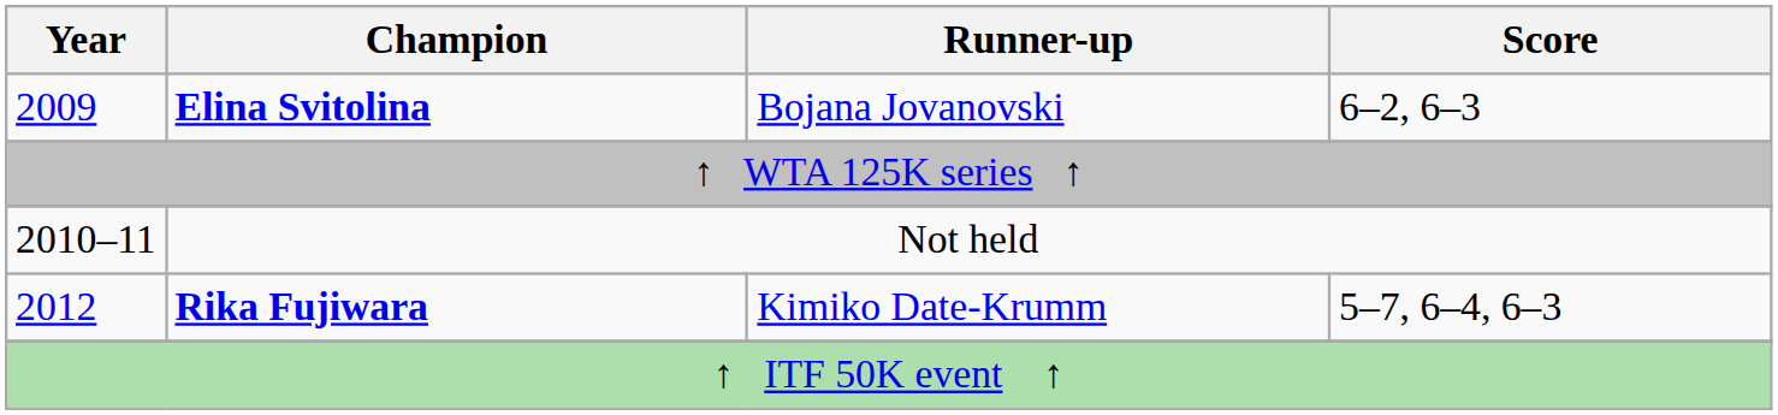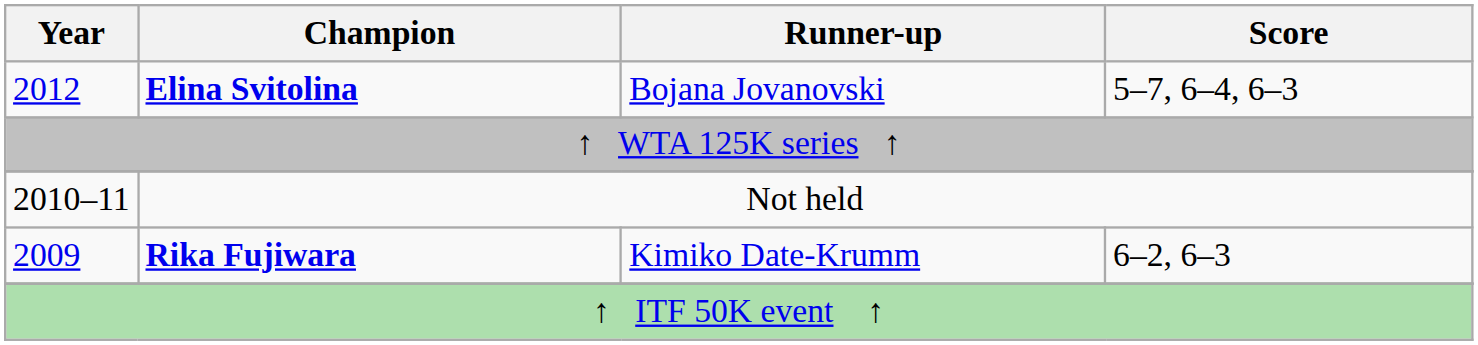Elina Svitolina | Year: 2009 -> 2012
Elina Svitolina | Score: 6–2, 6–3 -> 5–7, 6–4, 6–3
Rika Fujiwara | Year: 2012 -> 2009
Rika Fujiwara | Score: 5–7, 6–4, 6–3 -> 6–2, 6–3
